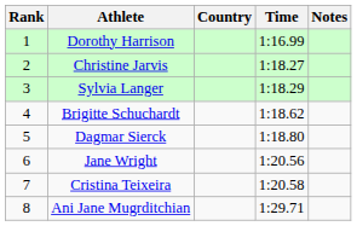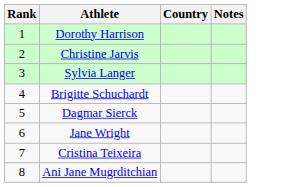- column: Time | 1:16.99 | 1:18.27 | 1:18.29 | 1:18.62 | 1:18.80 | 1:20.56 | 1:20.58 | 1:29.71
